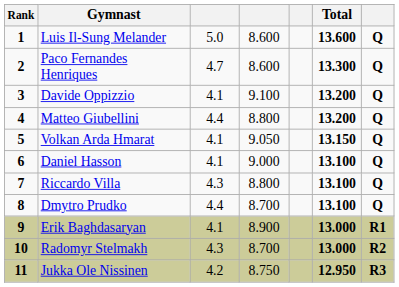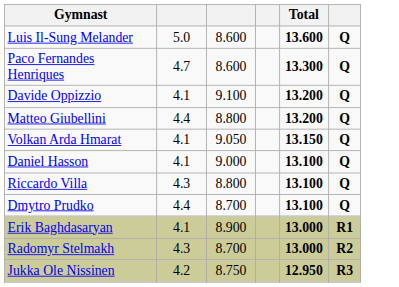- column: Rank | 1 | 2 | 3 | 4 | 5 | 6 | 7 | 8 | 9 | 10 | 11
